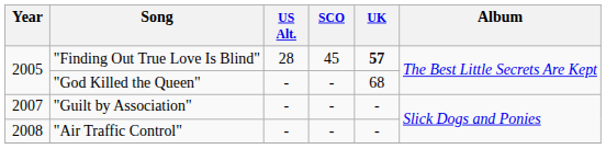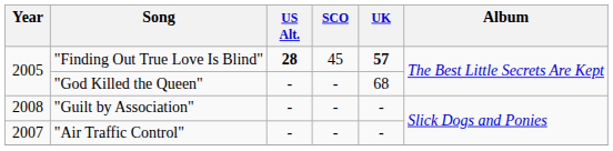"Finding Out True Love Is Blind" | US Alt.: normal -> bold
"Guilt by Association" | Year: 2007 -> 2008
"Air Traffic Control" | Year: 2008 -> 2007
